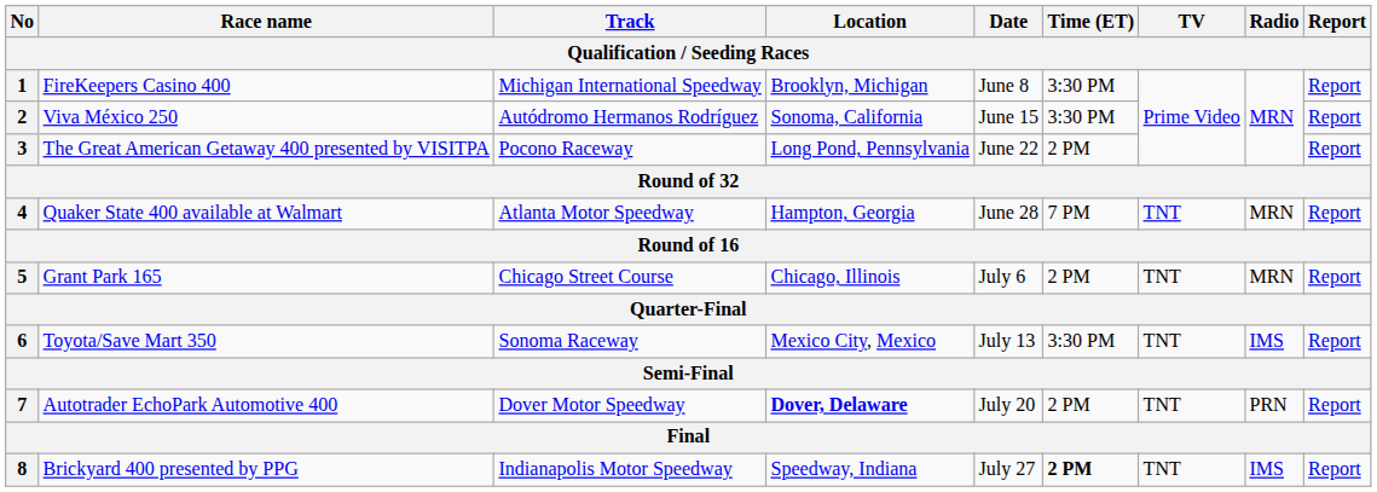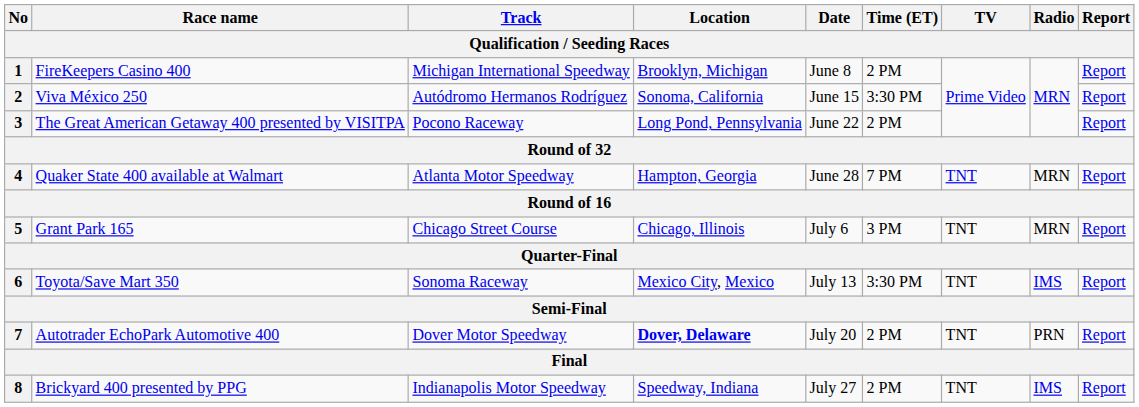1 | Time (ET): 3:30 PM -> 2 PM
5 | Time (ET): 2 PM -> 3 PM
8 | Time (ET): bold -> normal
